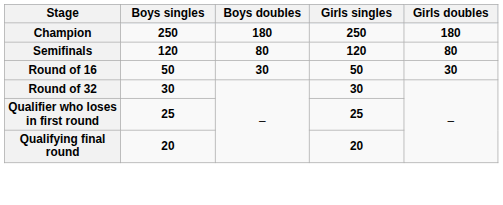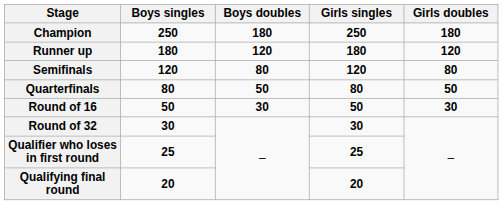+ row: Runner up | 180 | 120 | 180 | 120
+ row: Quarterfinals | 80 | 50 | 80 | 50
